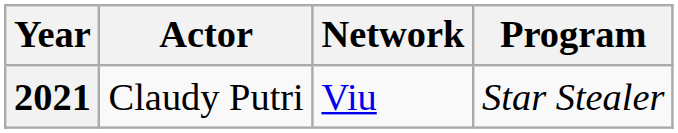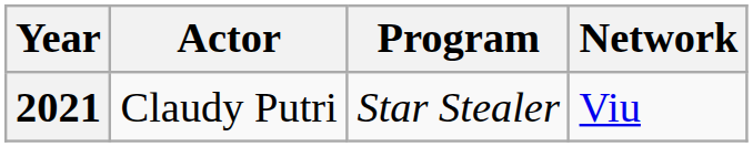columns swapped: Program <-> Network
